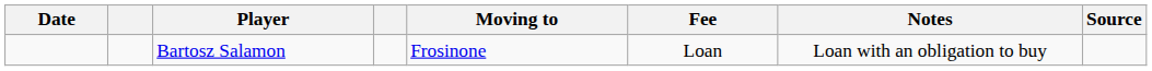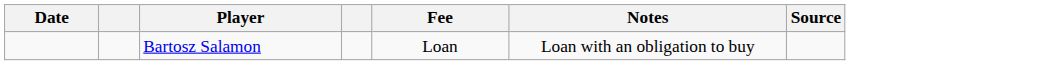- column: Moving to | Frosinone
